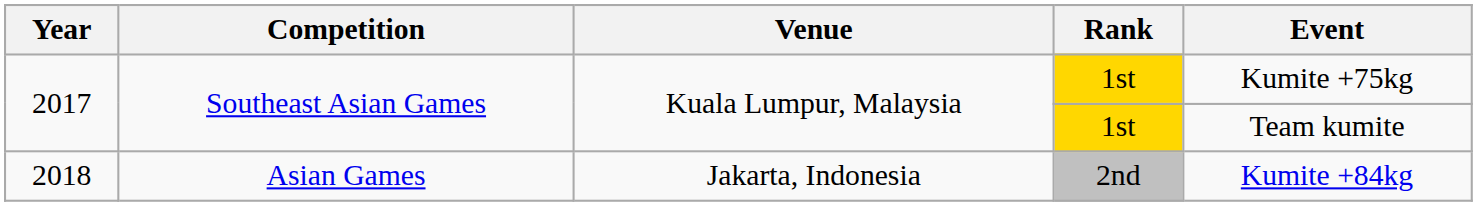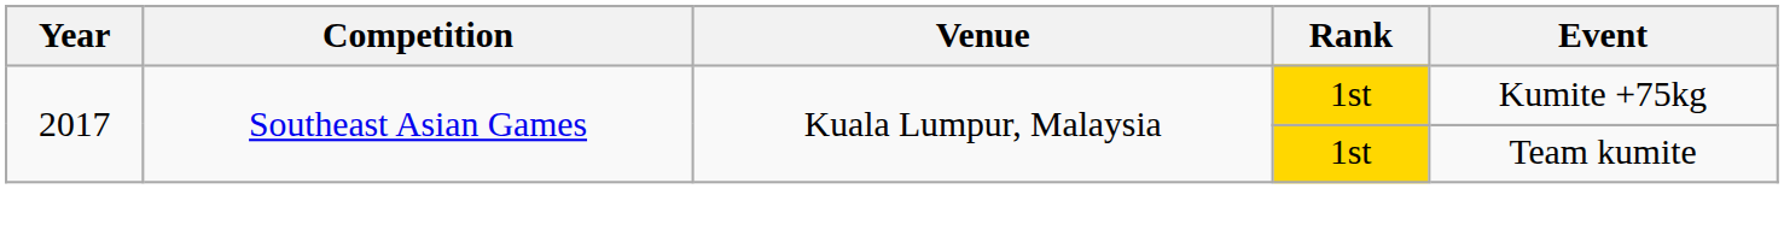- row: 2018 | Asian Games | Jakarta, Indonesia | 2nd | Kumite +84kg
